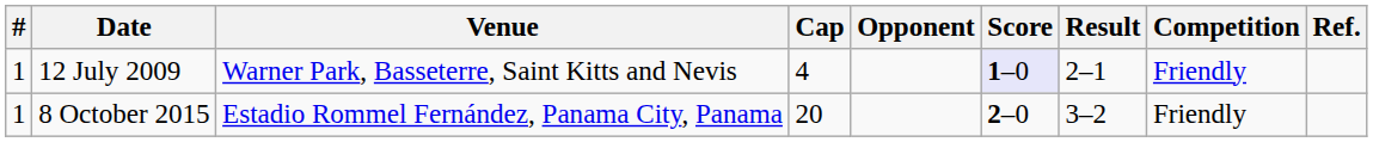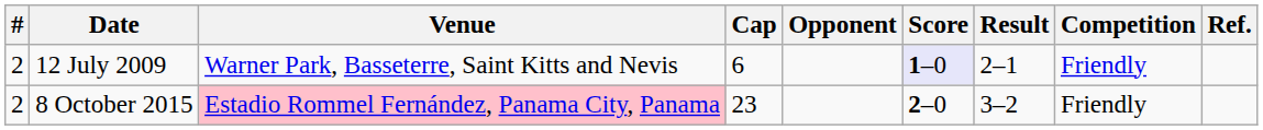12 July 2009 | #: 1 -> 2
12 July 2009 | Cap: 4 -> 6
8 October 2015 | #: 1 -> 2
8 October 2015 | Venue: no background -> pink background
8 October 2015 | Cap: 20 -> 23
